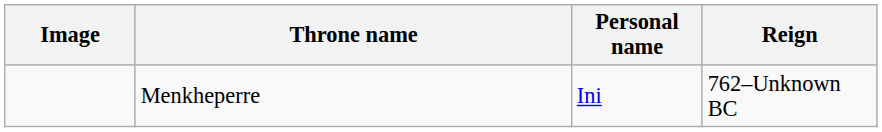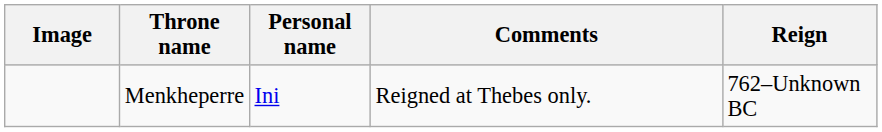+ column: Comments | Reigned at Thebes only.
